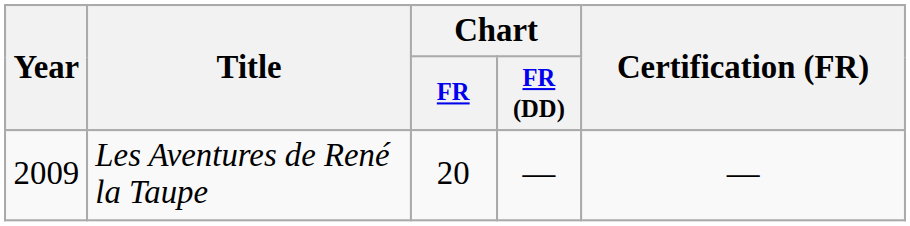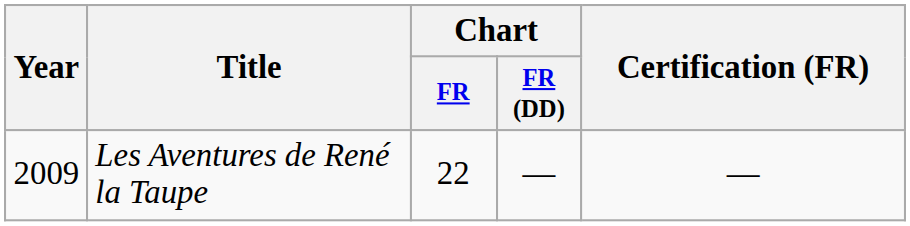Les Aventures de René la Taupe | Chart / FR: 20 -> 22
